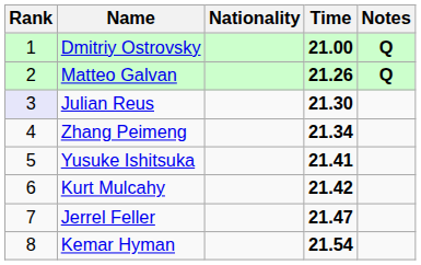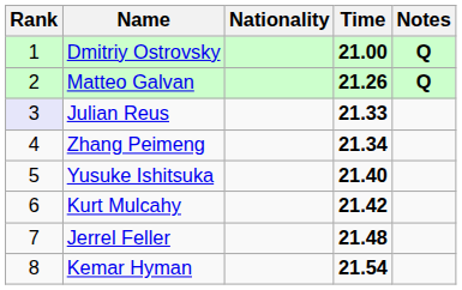Julian Reus | Time: 21.30 -> 21.33
Yusuke Ishitsuka | Time: 21.41 -> 21.40
Jerrel Feller | Time: 21.47 -> 21.48
